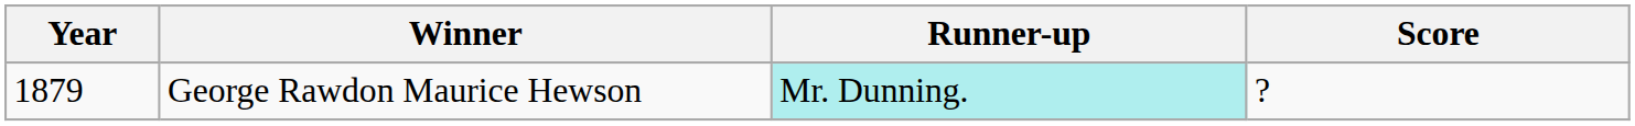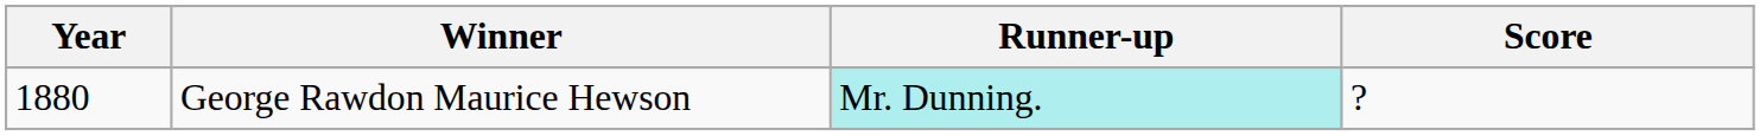George Rawdon Maurice Hewson | Year: 1879 -> 1880
